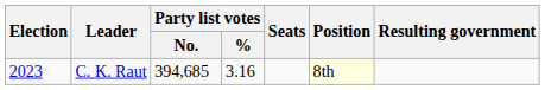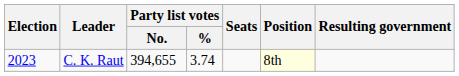C. K. Raut | Party list votes / No.: 394,685 -> 394,655
C. K. Raut | Party list votes / %: 3.16 -> 3.74
